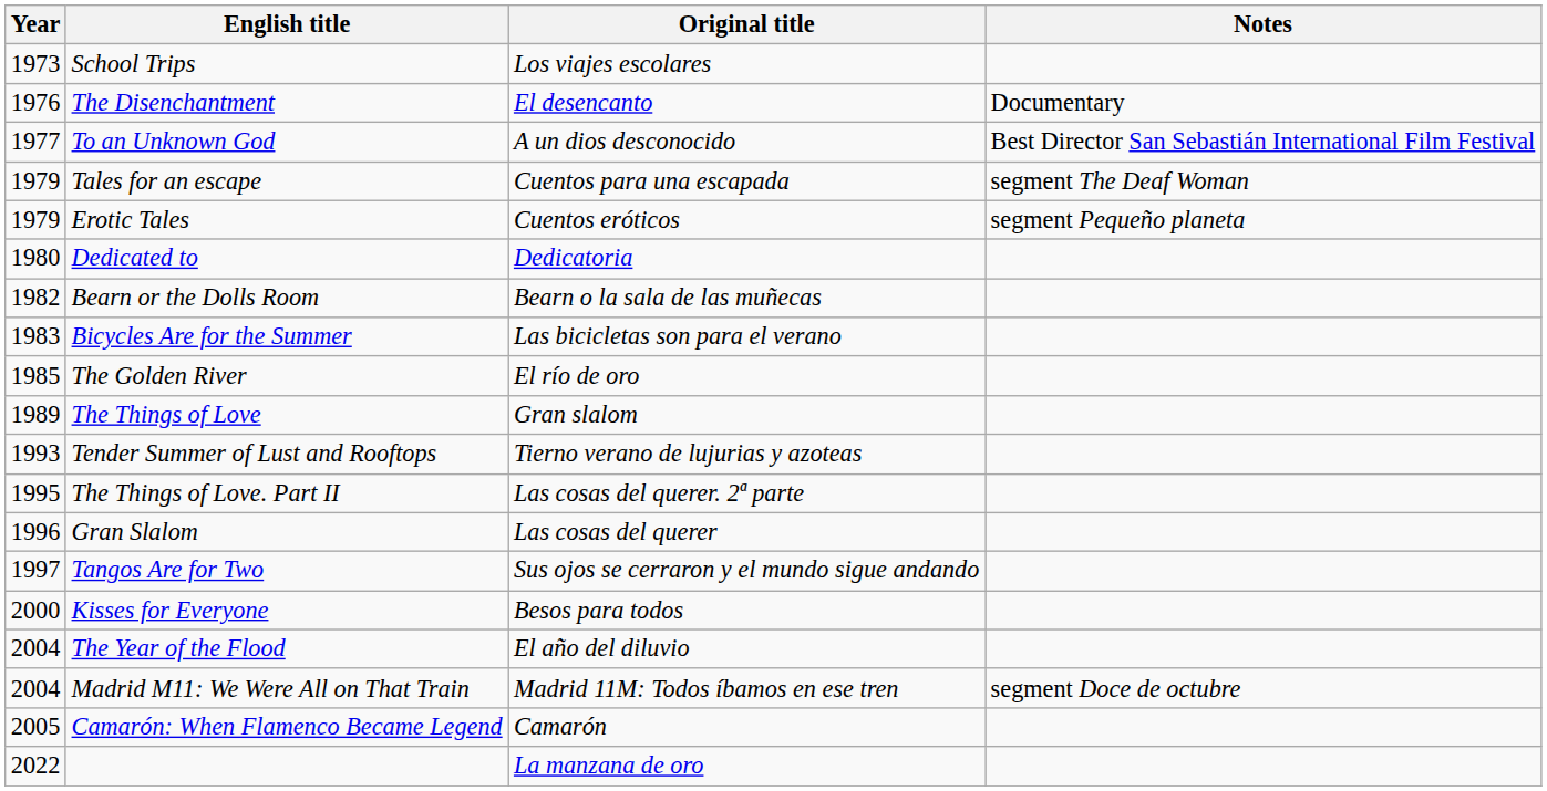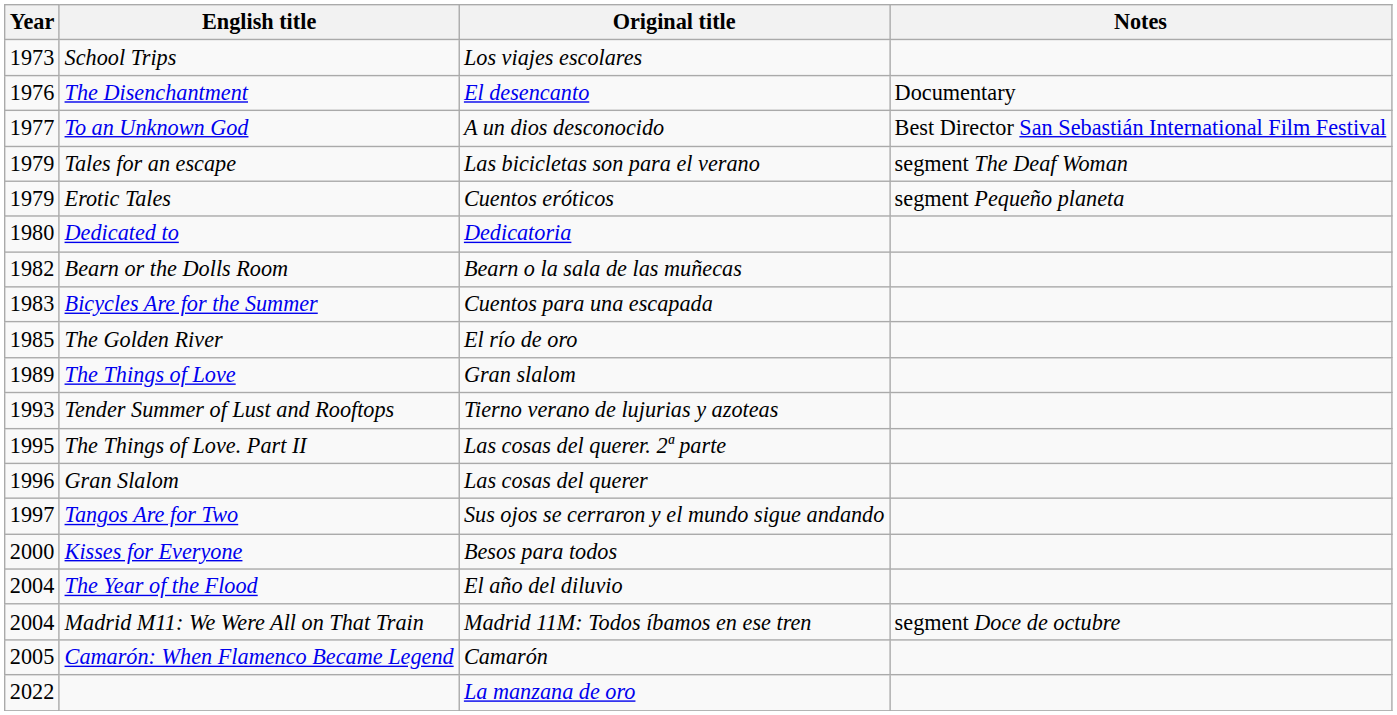Tales for an escape | Original title: Cuentos para una escapada -> Las bicicletas son para el verano
Bicycles Are for the Summer | Original title: Las bicicletas son para el verano -> Cuentos para una escapada
